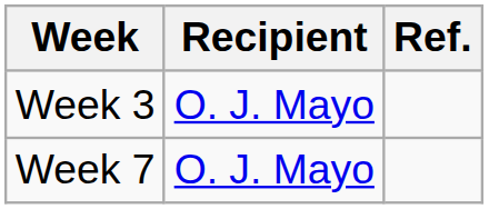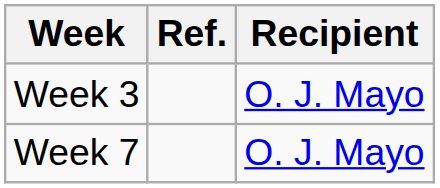columns swapped: Recipient <-> Ref.
